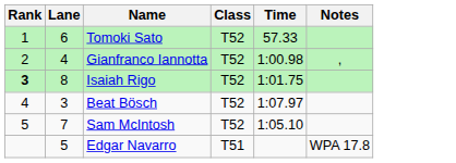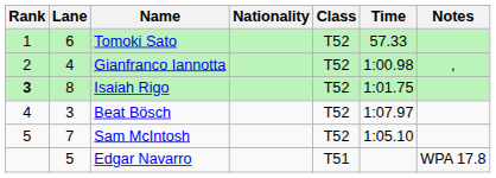+ column: Nationality
